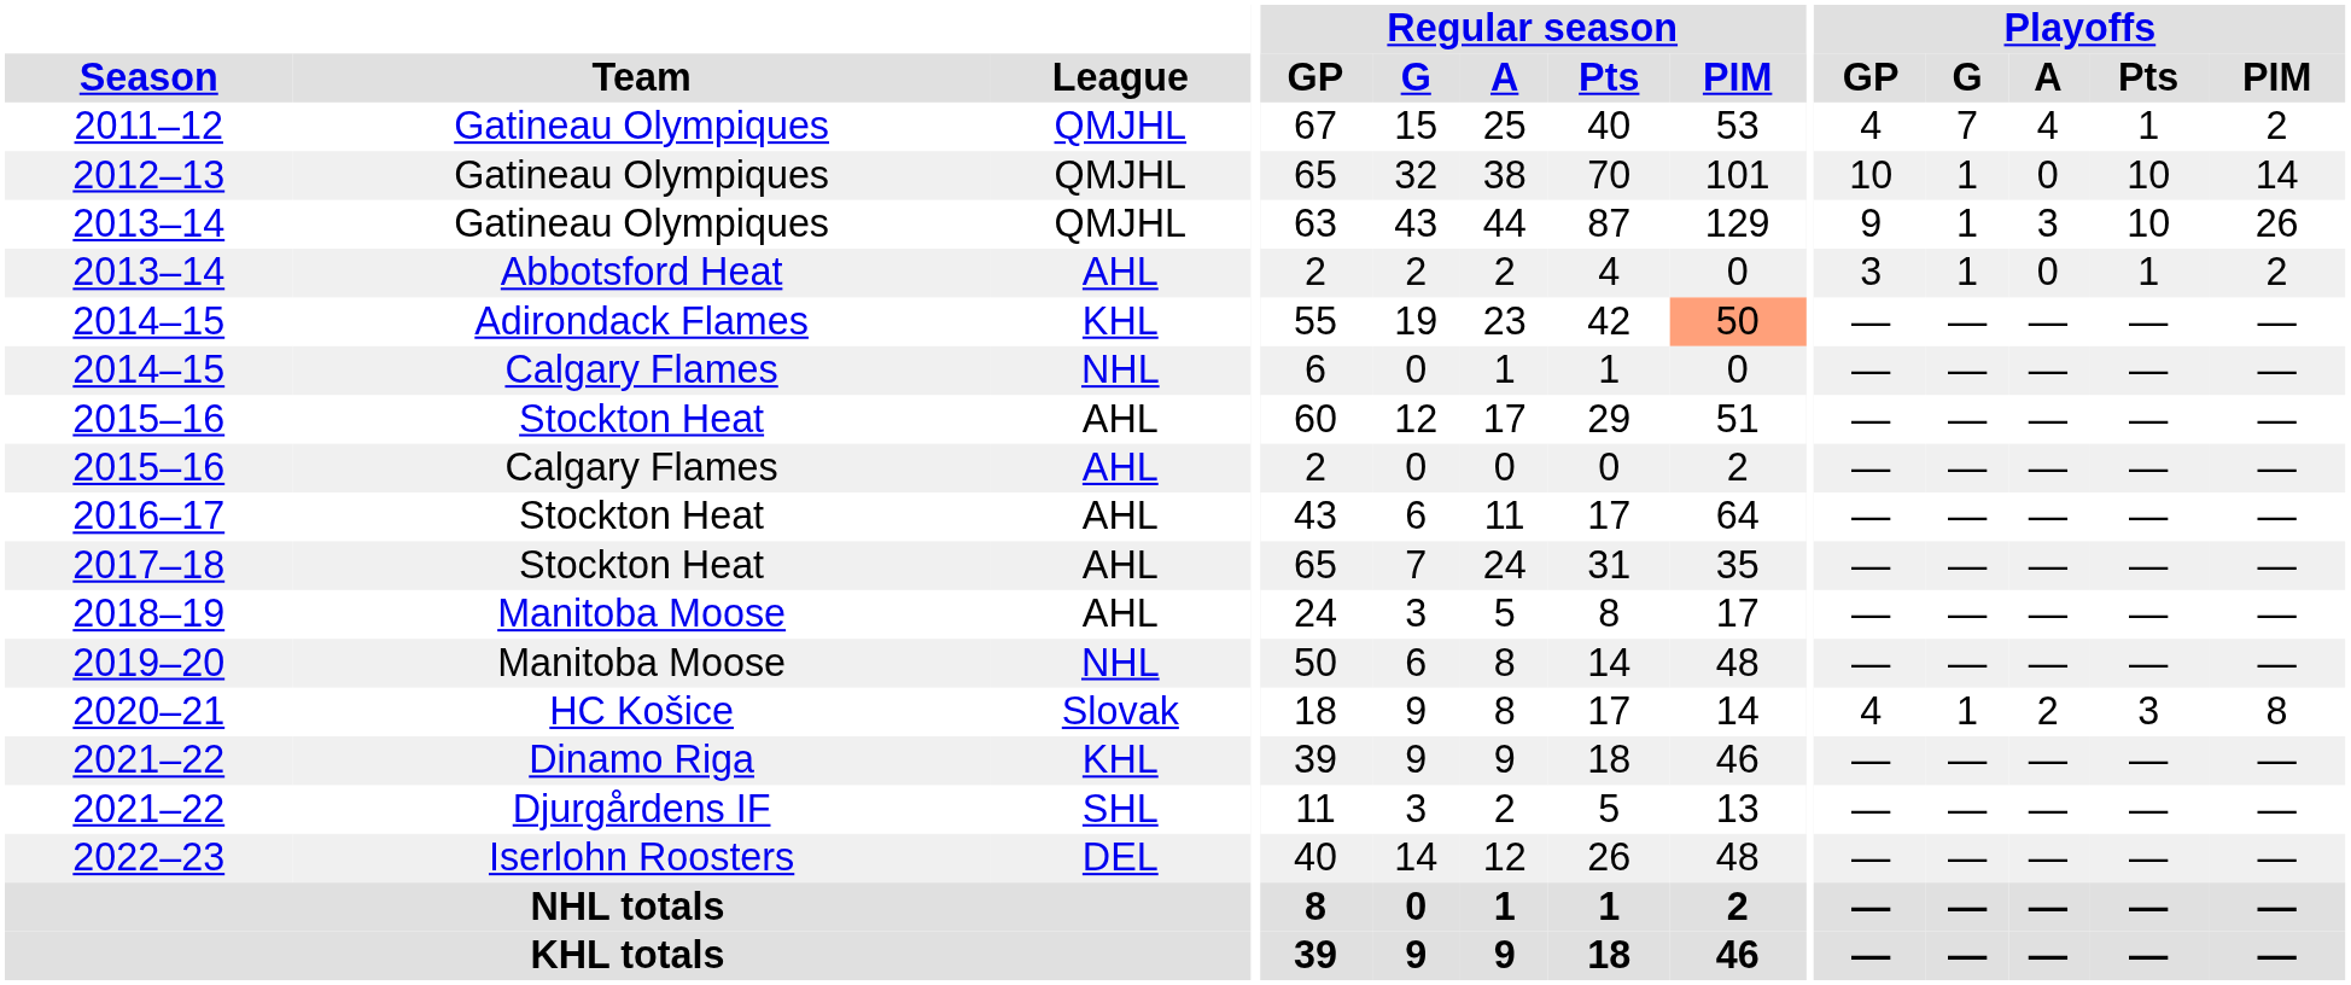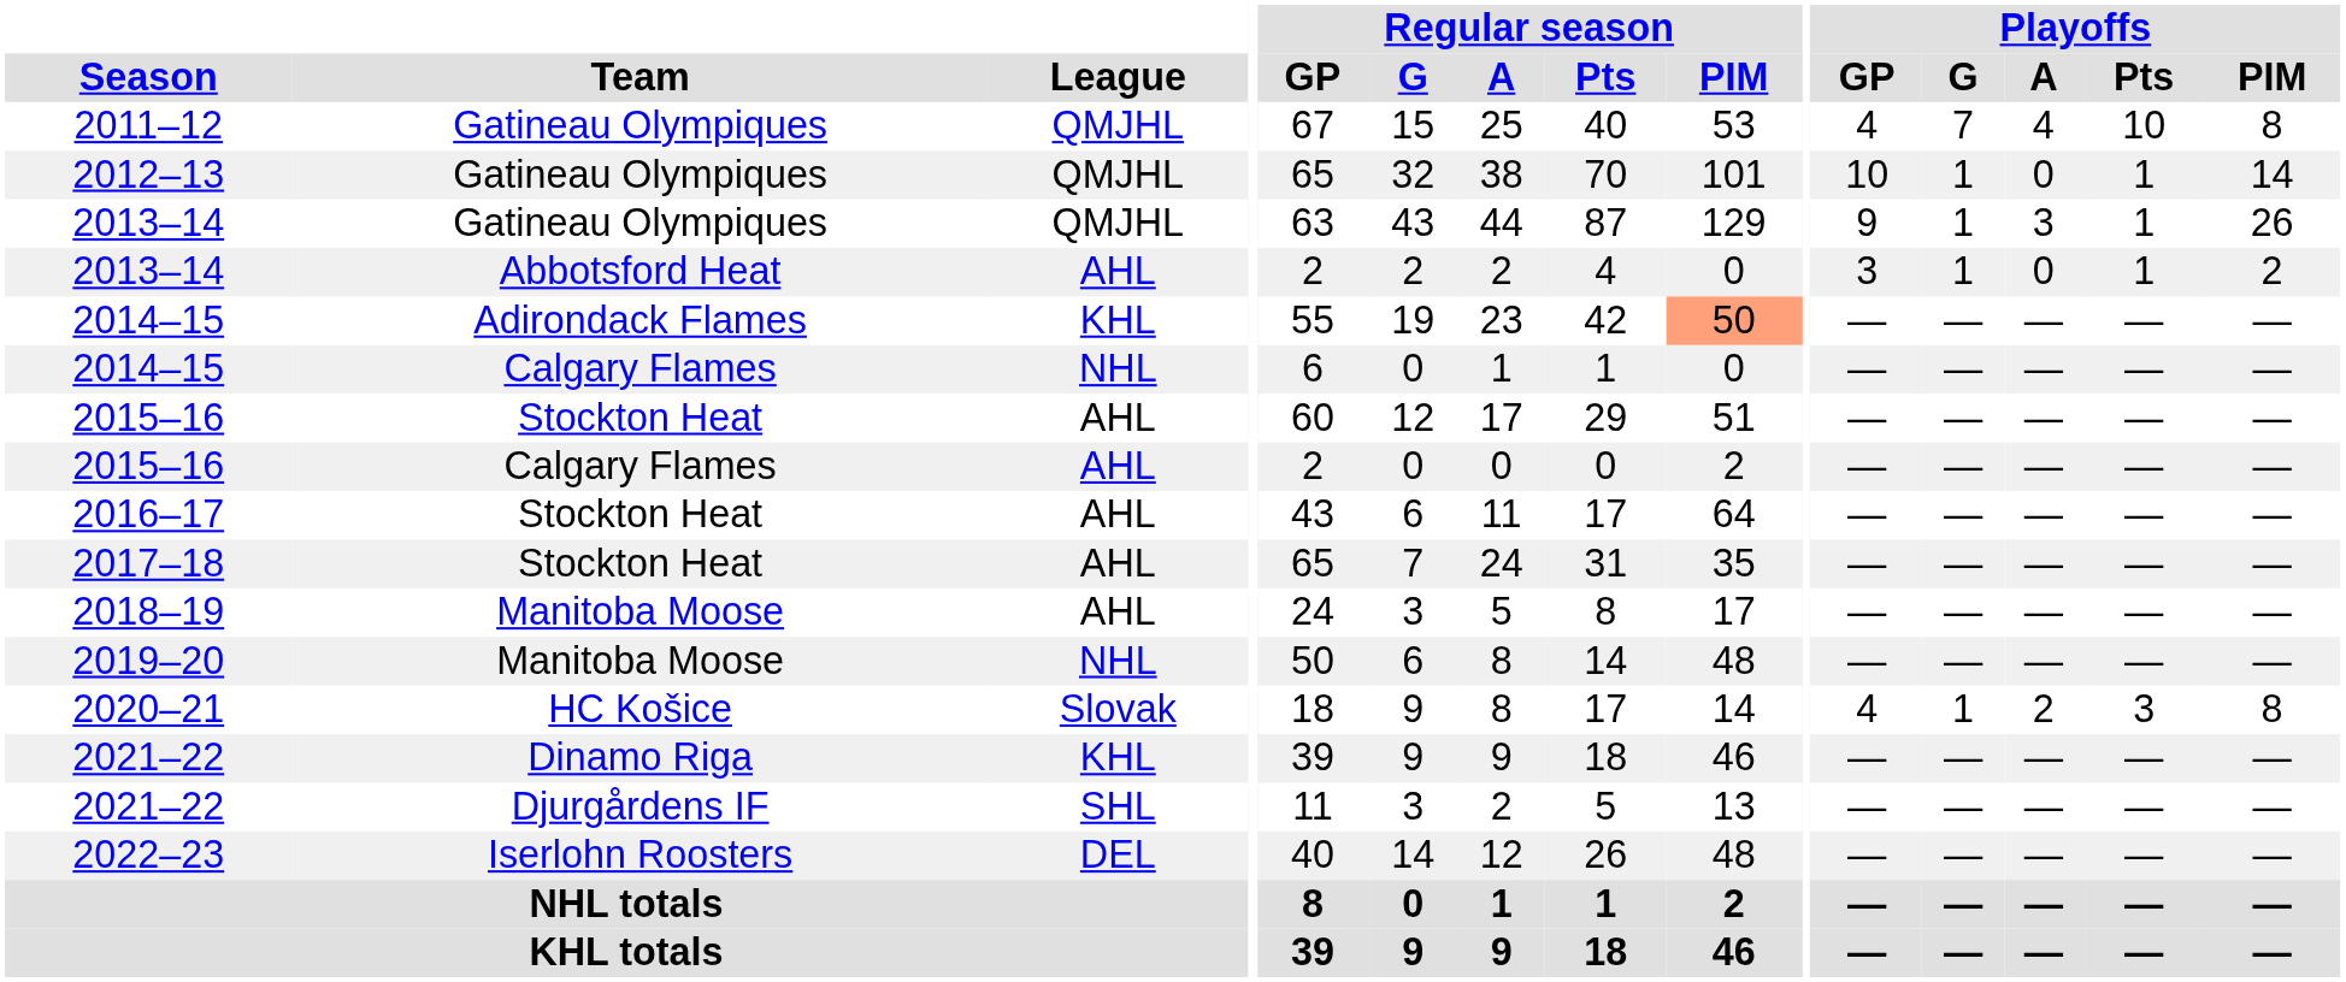2011–12 | Playoffs / Pts: 1 -> 10
2011–12 | Playoffs / PIM: 2 -> 8
2012–13 | Playoffs / Pts: 10 -> 1
2013–14 / Gatineau Olympiques | Playoffs / Pts: 10 -> 1
